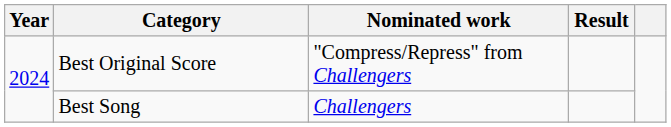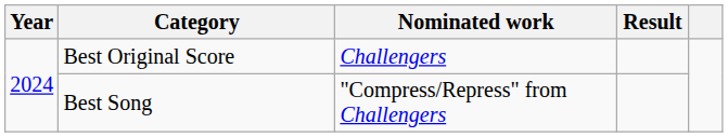Best Original Score | Nominated work: "Compress/Repress" from Challengers -> Challengers
Best Song | Nominated work: Challengers -> "Compress/Repress" from Challengers
